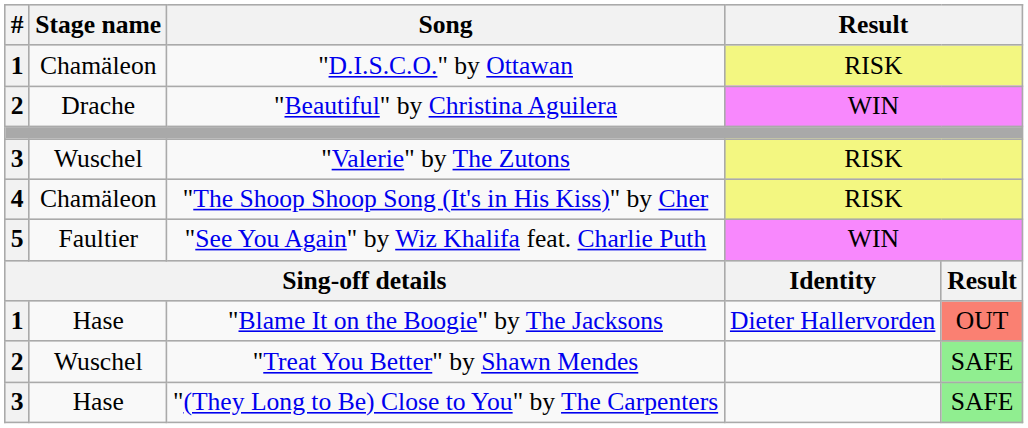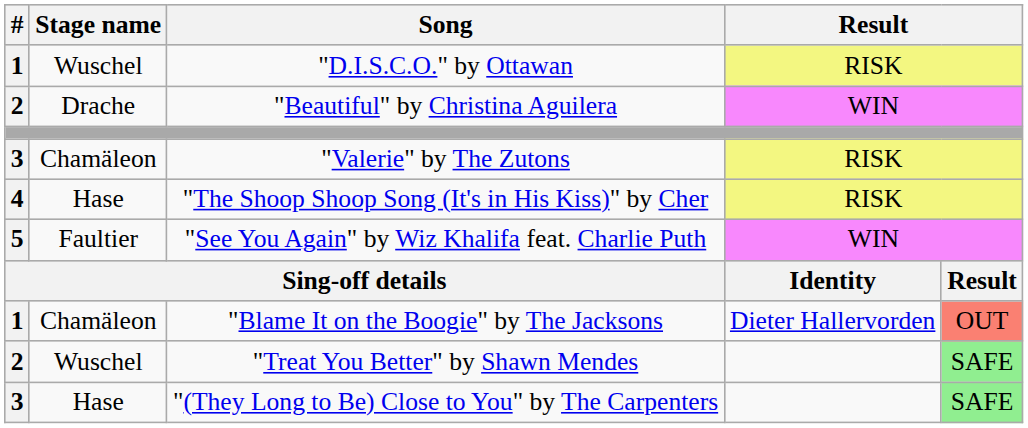"D.I.S.C.O." by Ottawan | Stage name: Chamäleon -> Wuschel
"Valerie" by The Zutons | Stage name: Wuschel -> Chamäleon
"The Shoop Shoop Song (It's in His Kiss)" by Cher | Stage name: Chamäleon -> Hase
"Blame It on the Boogie" by The Jacksons | Stage name: Hase -> Chamäleon
